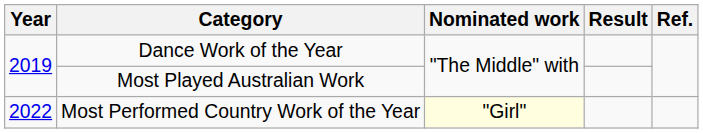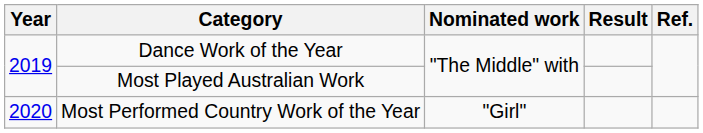Most Performed Country Work of the Year | Year: 2022 -> 2020
Most Performed Country Work of the Year | Nominated work: lightyellow background -> no background
